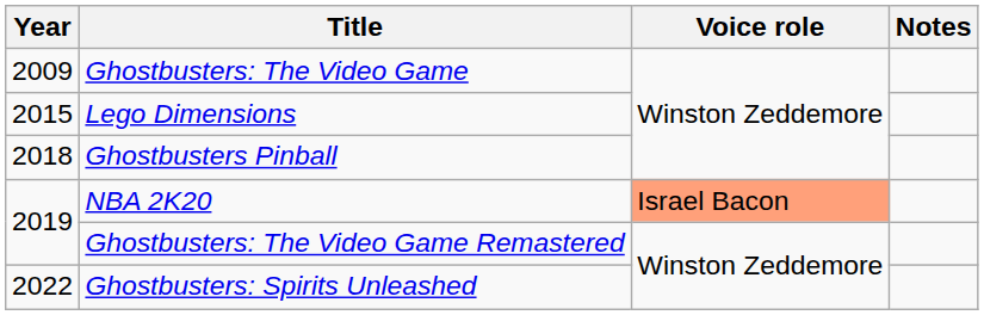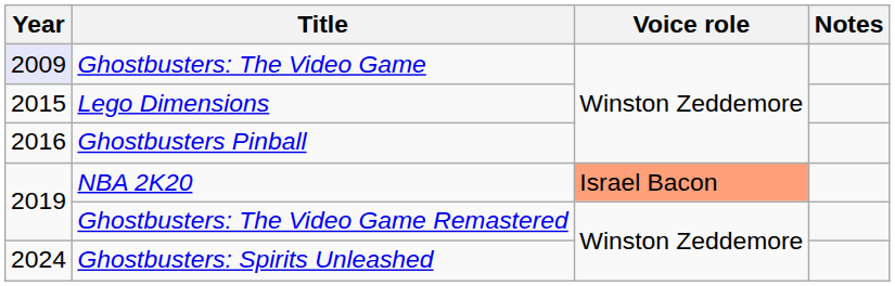Ghostbusters: The Video Game | Year: no background -> lavender background
Ghostbusters Pinball | Year: 2018 -> 2016
Ghostbusters: Spirits Unleashed | Year: 2022 -> 2024
